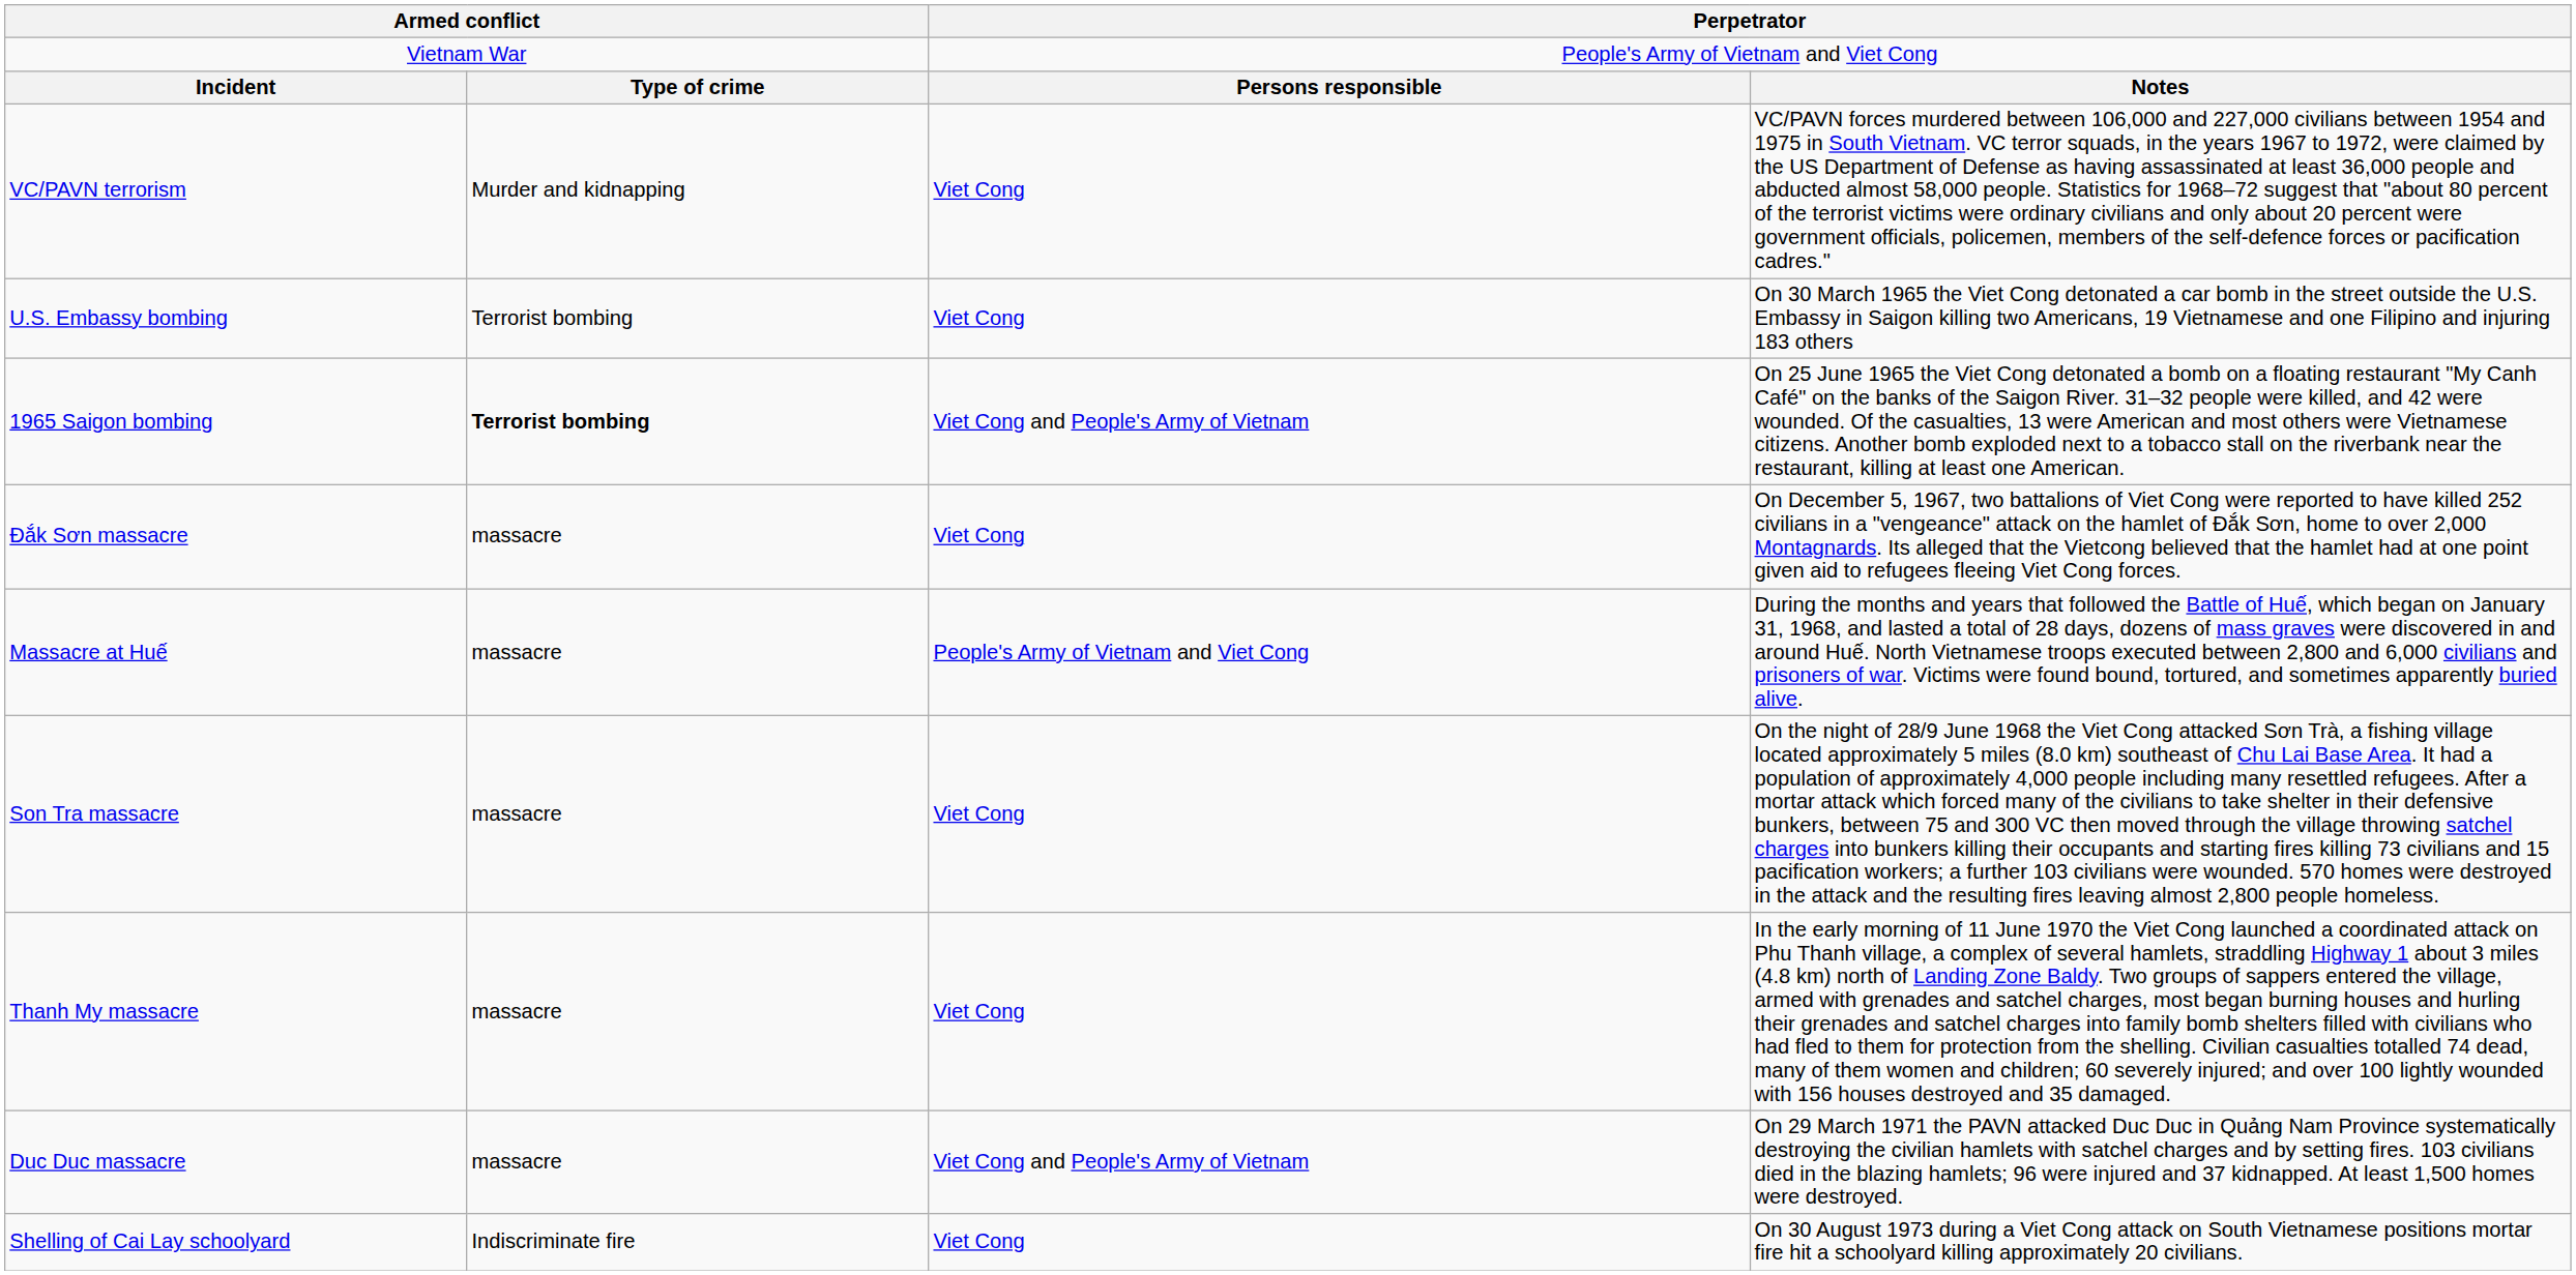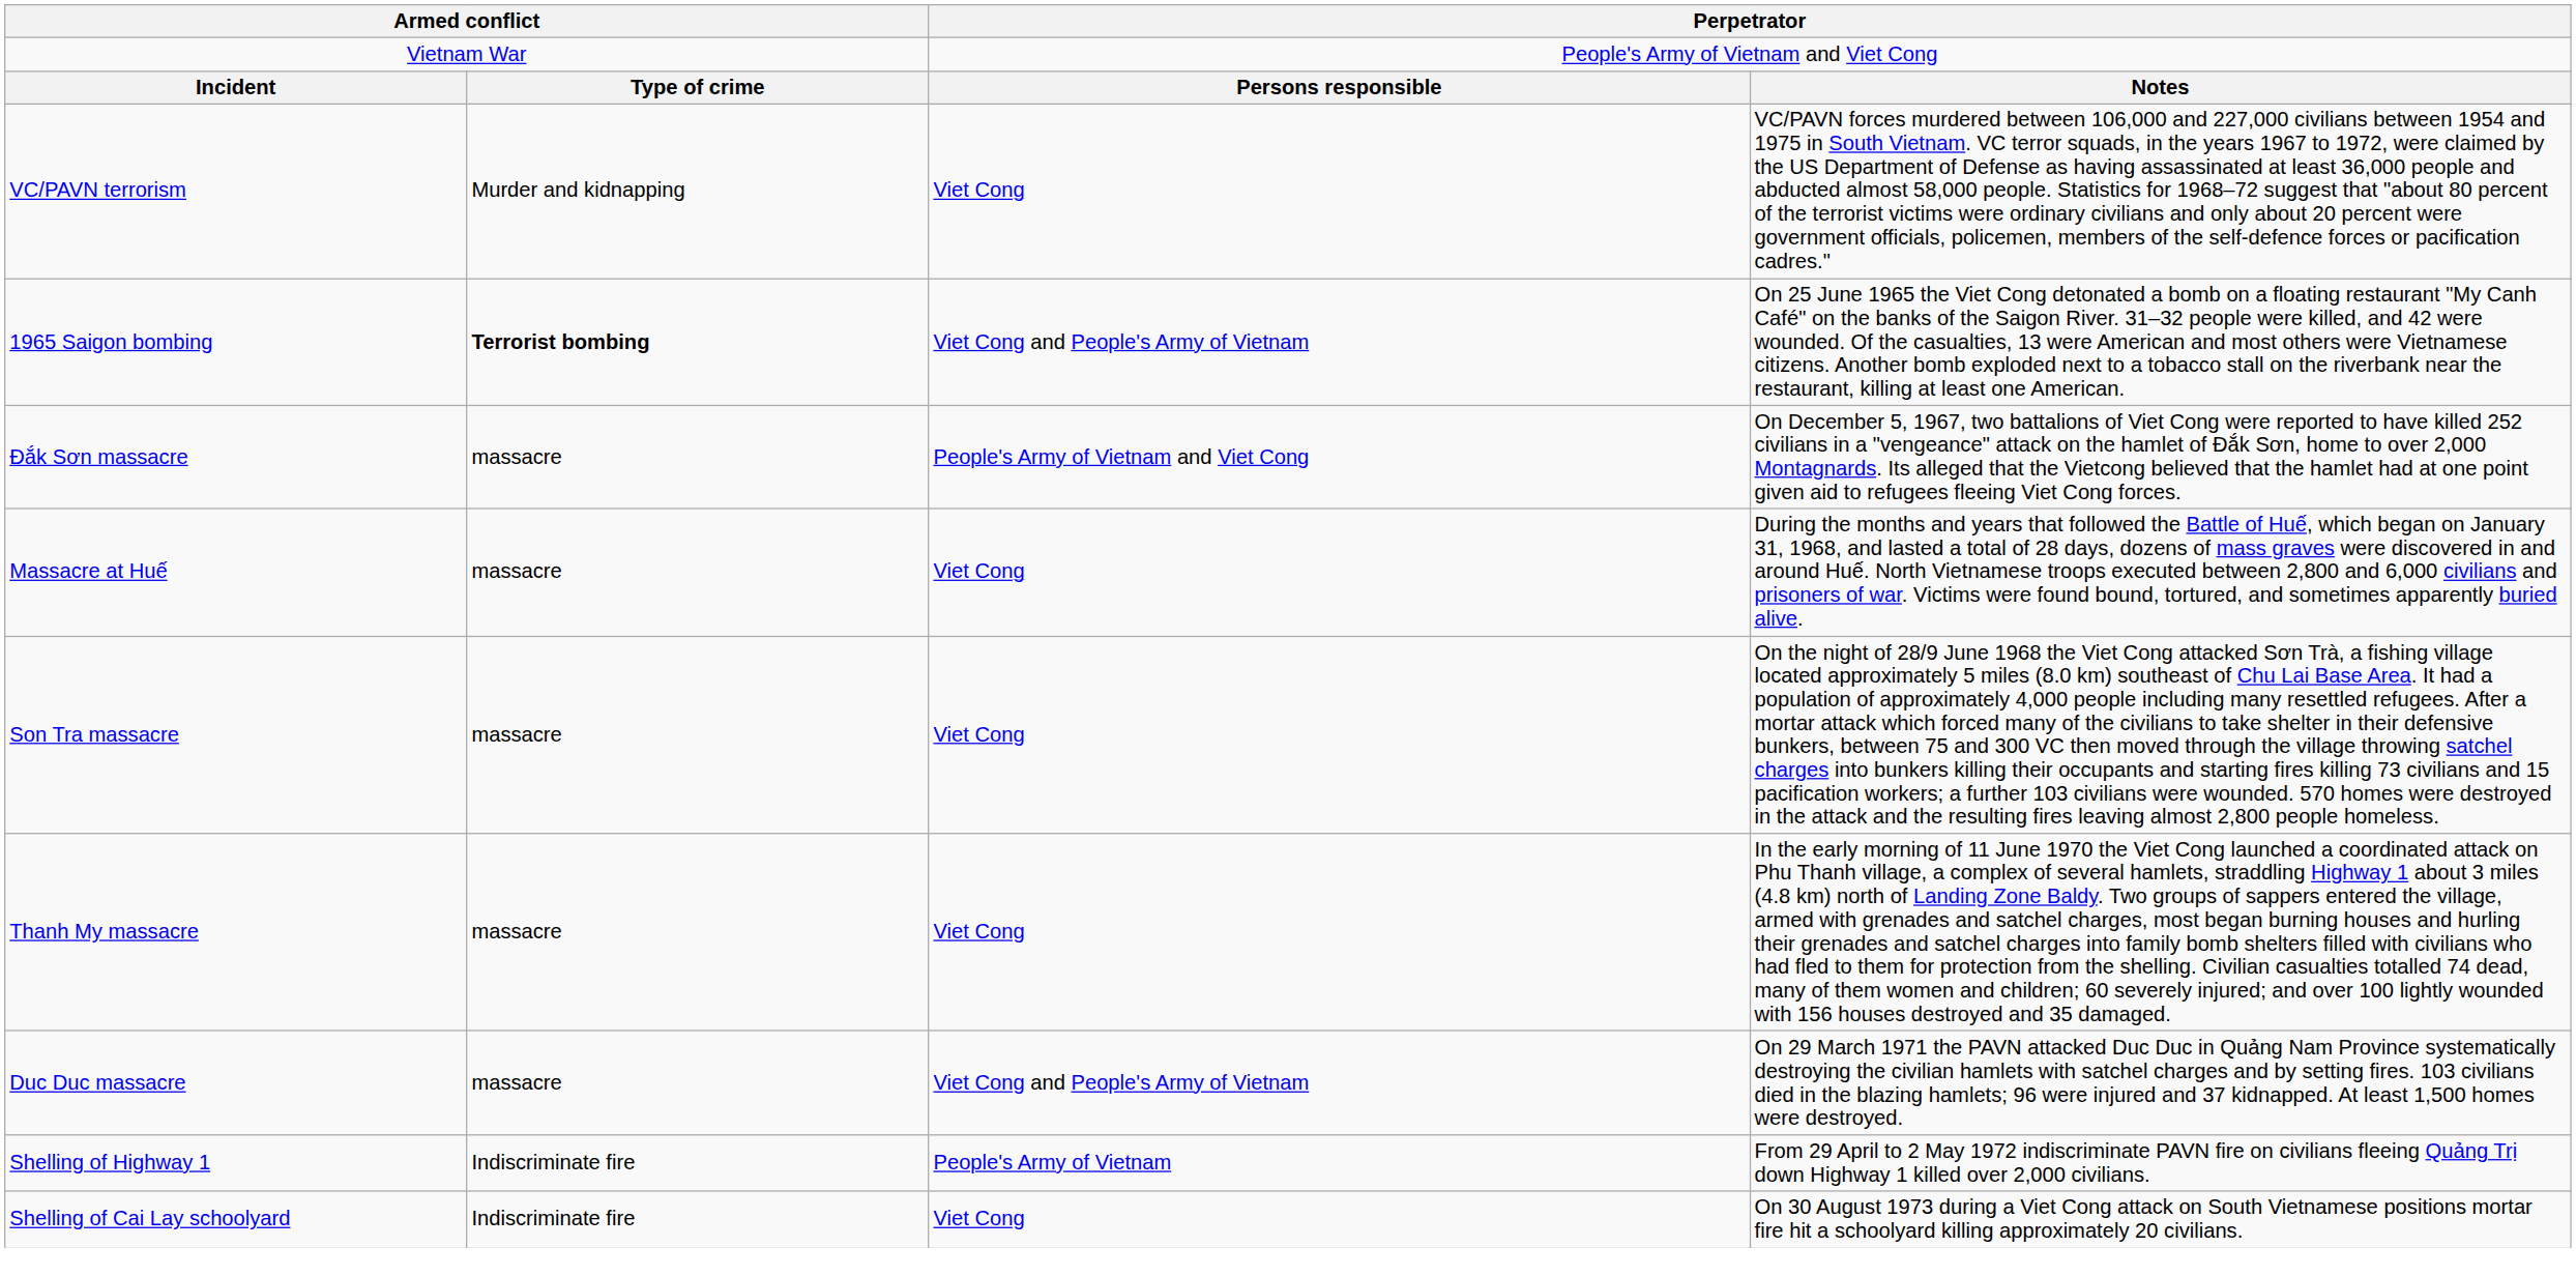- row: U.S. Embassy bombing | Terrorist bombing | Viet Cong | On 30 March 1965 the Viet Cong detonated a car bomb in the street outside the U.S. Embassy in Saigon killing two Americans, 19 Vietnamese and one Filipino and injuring 183 others
Đắk Sơn massacre | column 3: Viet Cong -> People's Army of Vietnam and Viet Cong
Massacre at Huế | column 3: People's Army of Vietnam and Viet Cong -> Viet Cong
+ row: Shelling of Highway 1 | Indiscriminate fire | People's Army of Vietnam | From 29 April to 2 May 1972 indiscriminate PAVN fire on civilians fleeing Quảng Trị down Highway 1 killed over 2,000 civilians.
